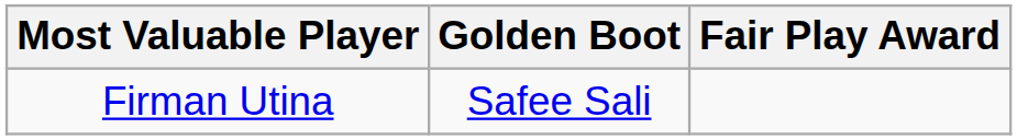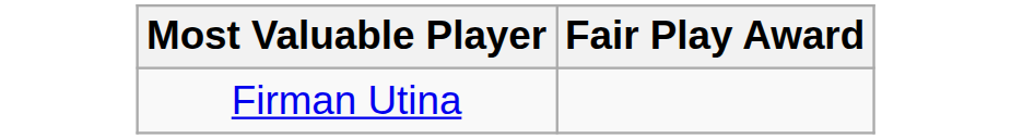- column: Golden Boot | Safee Sali
